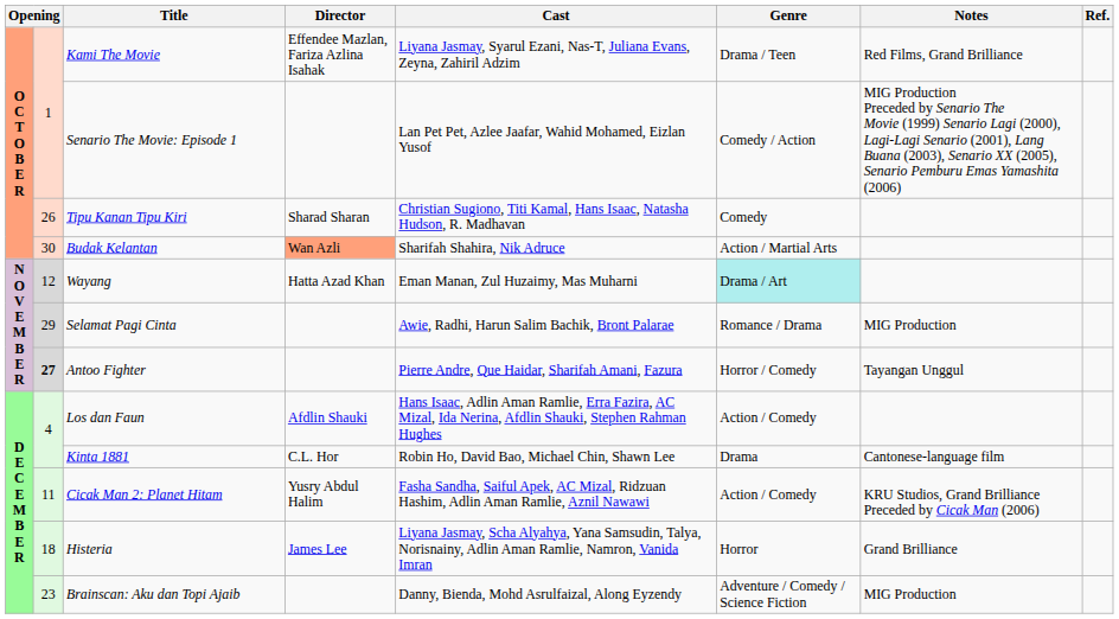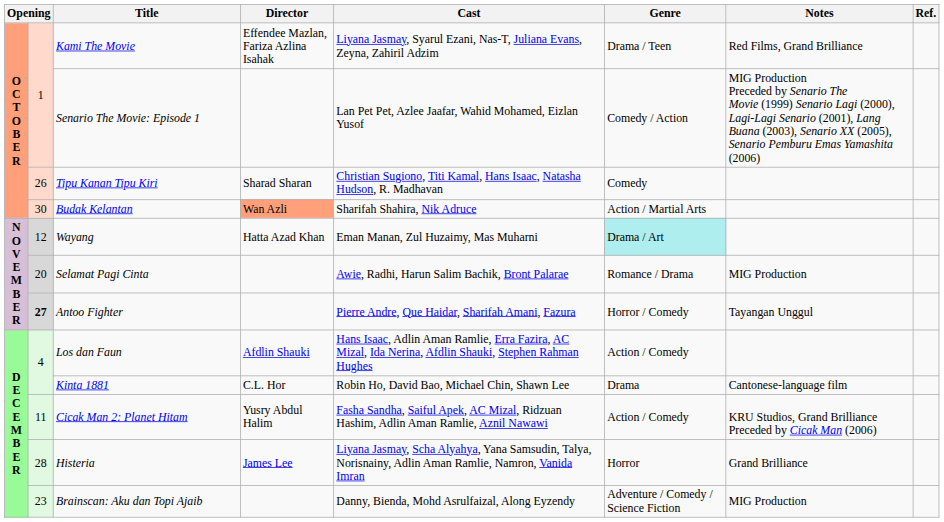Selamat Pagi Cinta | column 2: 29 -> 20
Histeria | column 2: 18 -> 28
